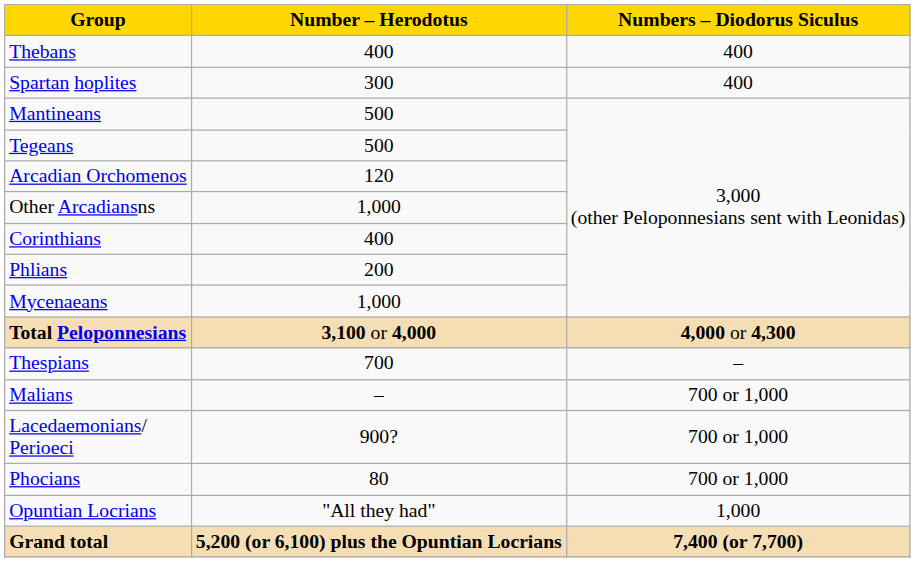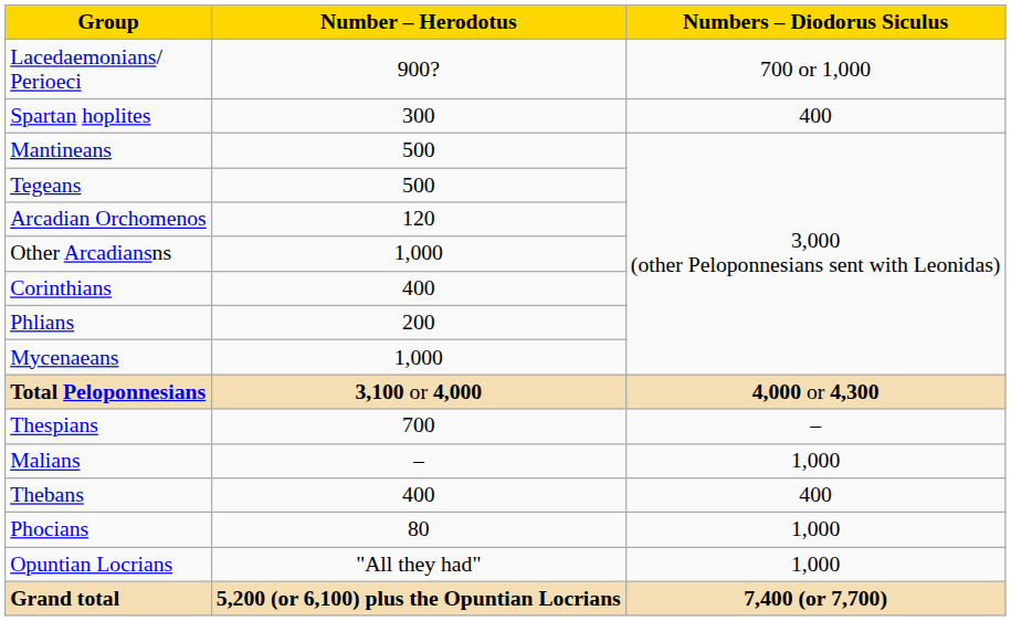rows swapped: Lacedaemonians/ Perioeci <-> Thebans
Malians | Numbers – Diodorus Siculus: 700 or 1,000 -> 1,000
Phocians | Numbers – Diodorus Siculus: 700 or 1,000 -> 1,000
